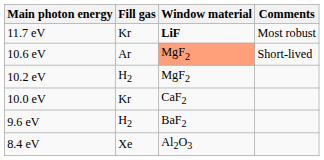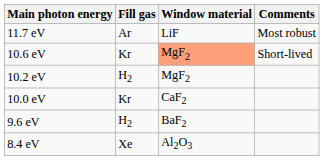11.7 eV | Fill gas: Kr -> Ar
11.7 eV | Window material: bold -> normal
10.6 eV | Fill gas: Ar -> Kr
